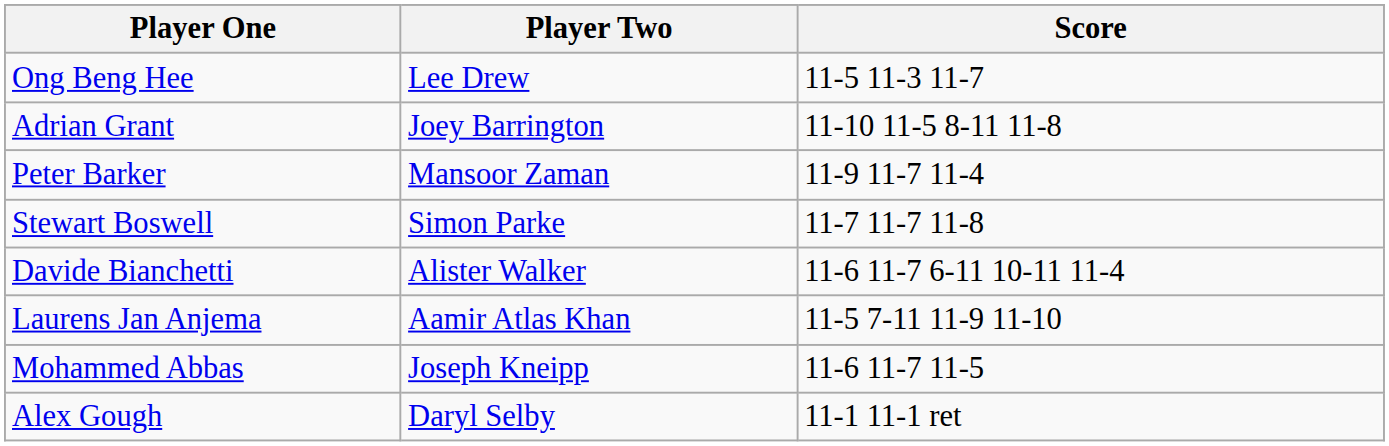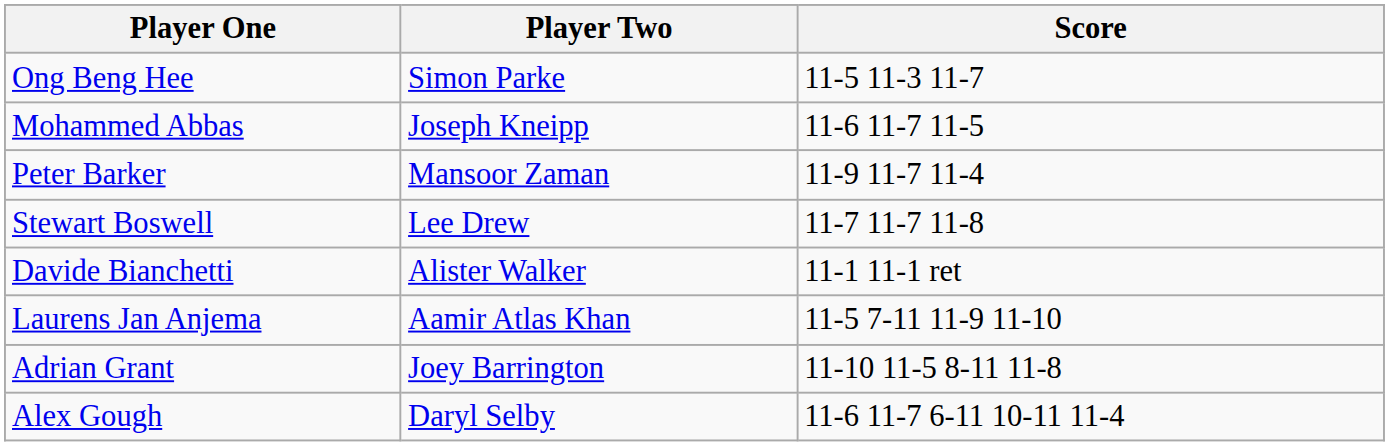Ong Beng Hee | Player Two: Lee Drew -> Simon Parke
rows swapped: Mohammed Abbas <-> Adrian Grant
Stewart Boswell | Player Two: Simon Parke -> Lee Drew
Davide Bianchetti | Score: 11-6 11-7 6-11 10-11 11-4 -> 11-1 11-1 ret
Alex Gough | Score: 11-1 11-1 ret -> 11-6 11-7 6-11 10-11 11-4
